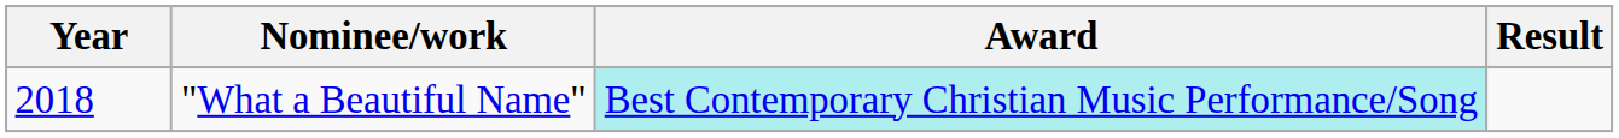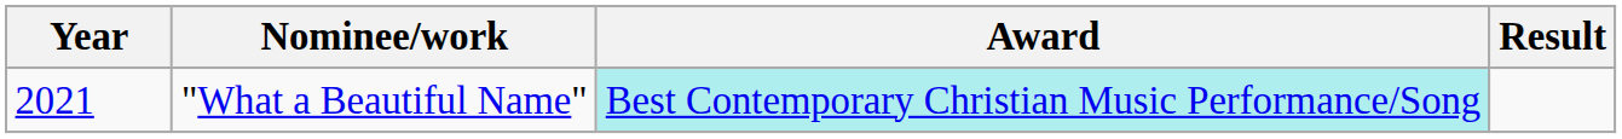"What a Beautiful Name" | Year: 2018 -> 2021
